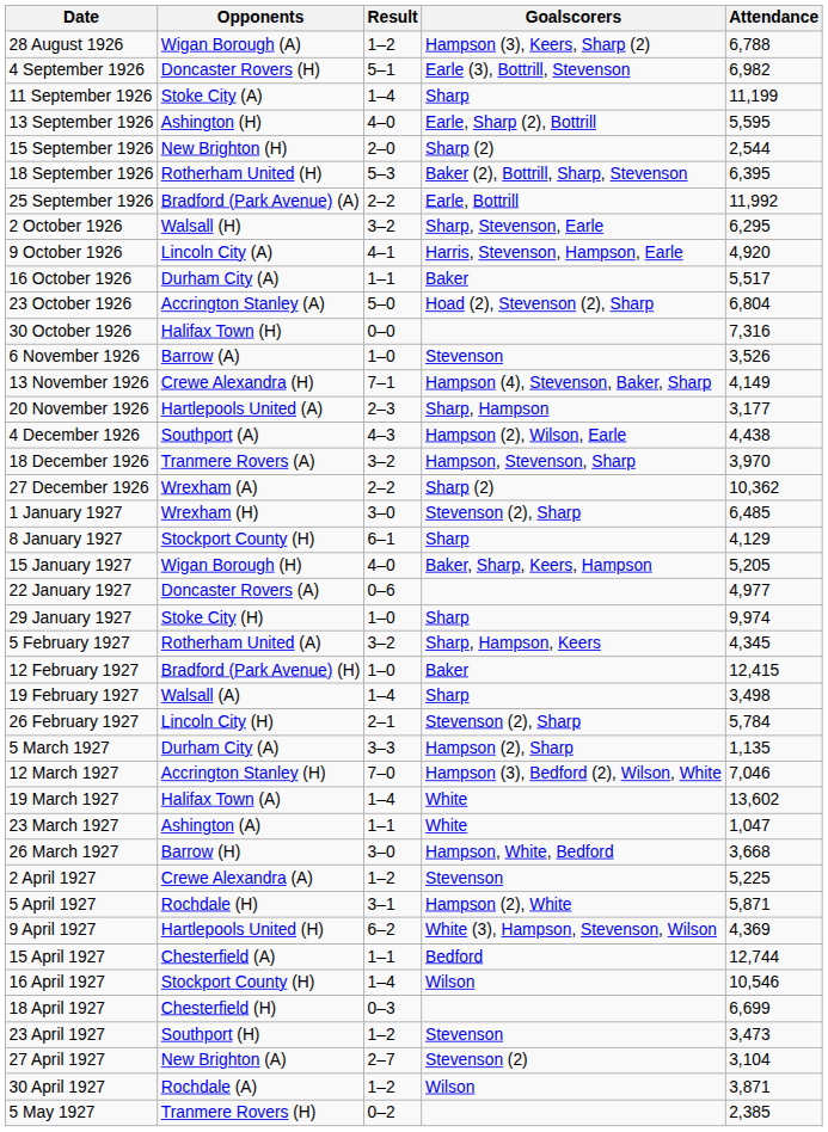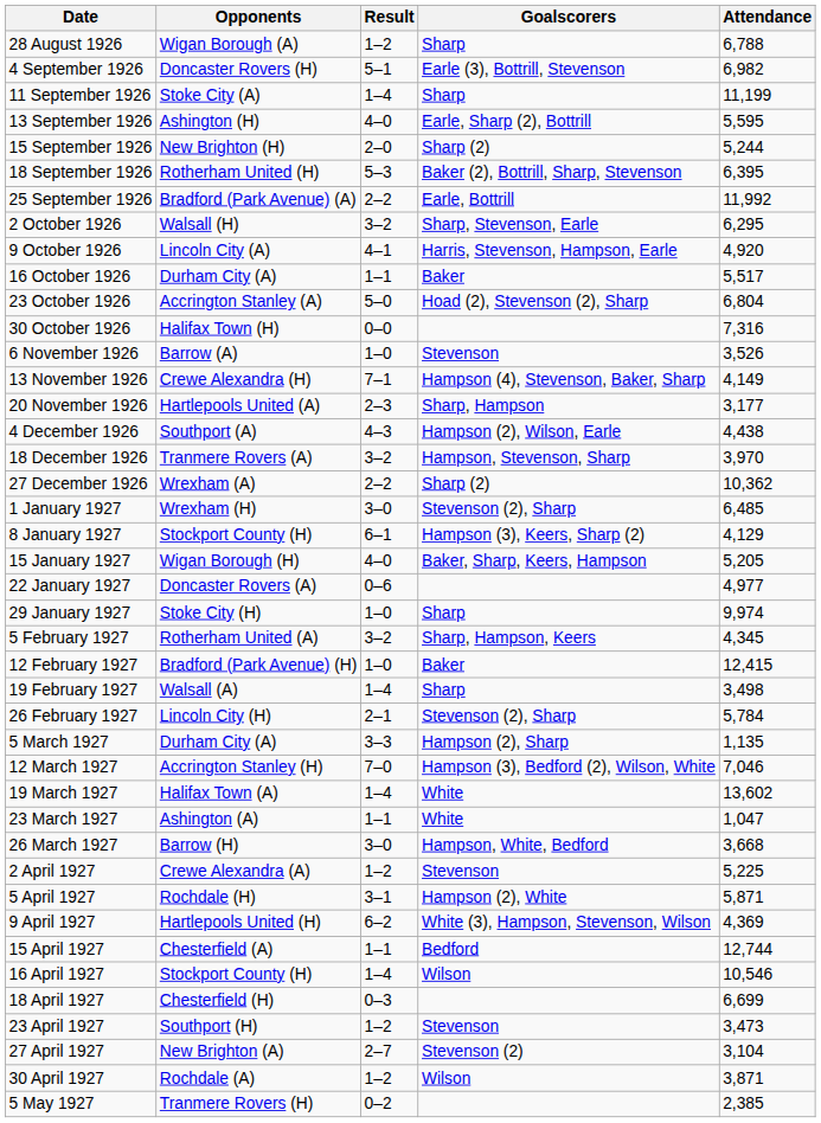28 August 1926 | Goalscorers: Hampson (3), Keers, Sharp (2) -> Sharp
15 September 1926 | Attendance: 2,544 -> 5,244
8 January 1927 | Goalscorers: Sharp -> Hampson (3), Keers, Sharp (2)
